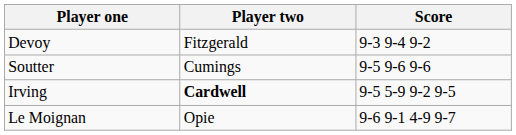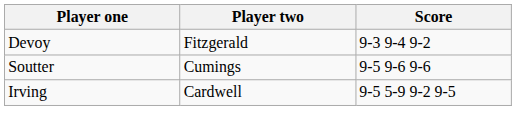Irving | Player two: bold -> normal
- row: Le Moignan | Opie | 9-6 9-1 4-9 9-7
